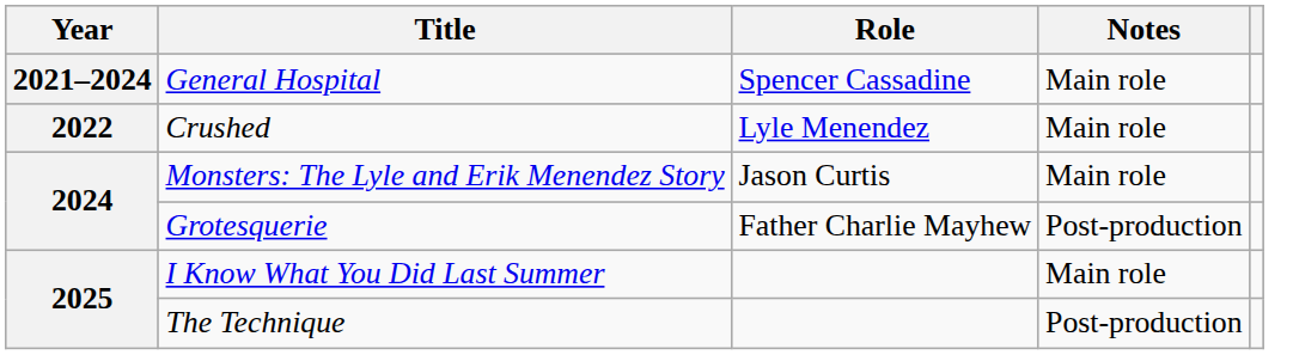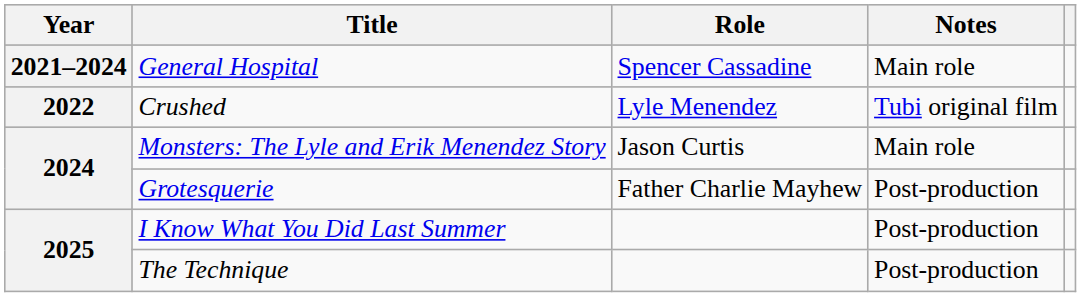Crushed | Notes: Main role -> Tubi original film
I Know What You Did Last Summer | Notes: Main role -> Post-production
